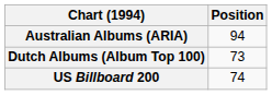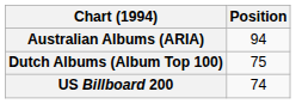Dutch Albums (Album Top 100) | Position: 73 -> 75
